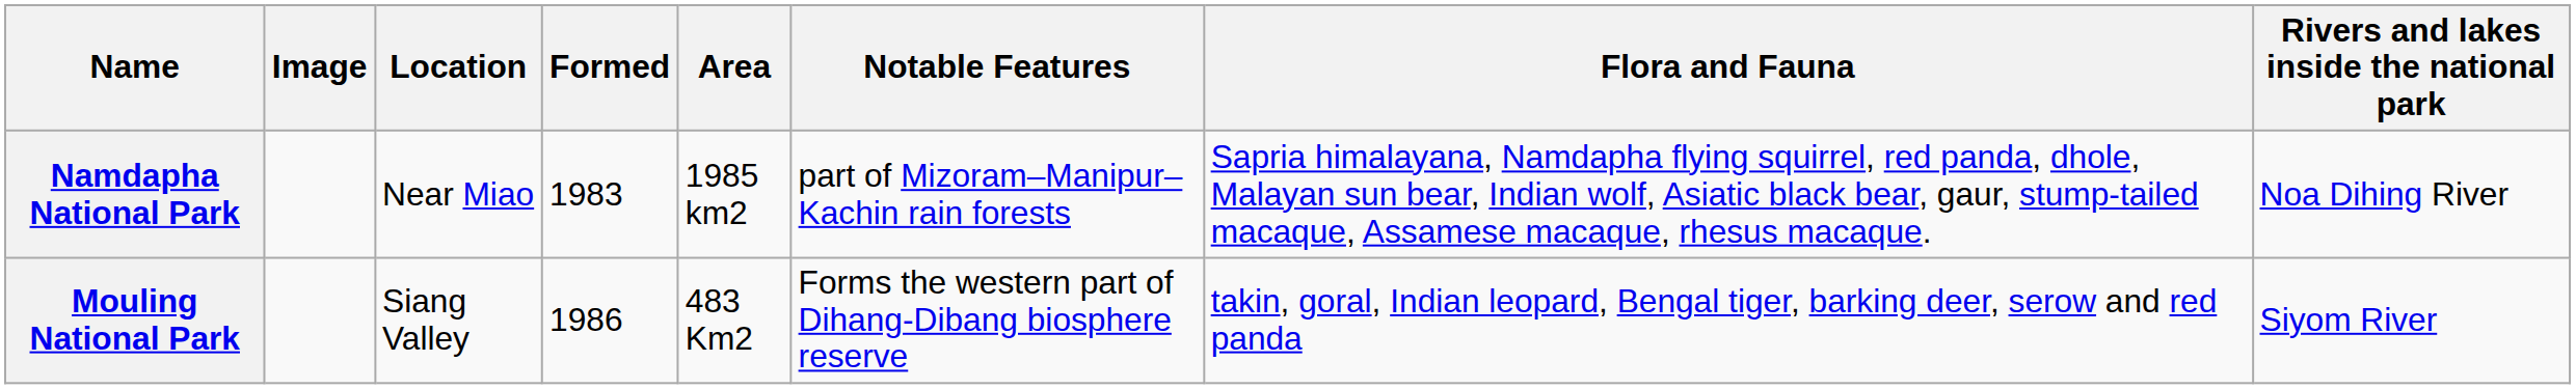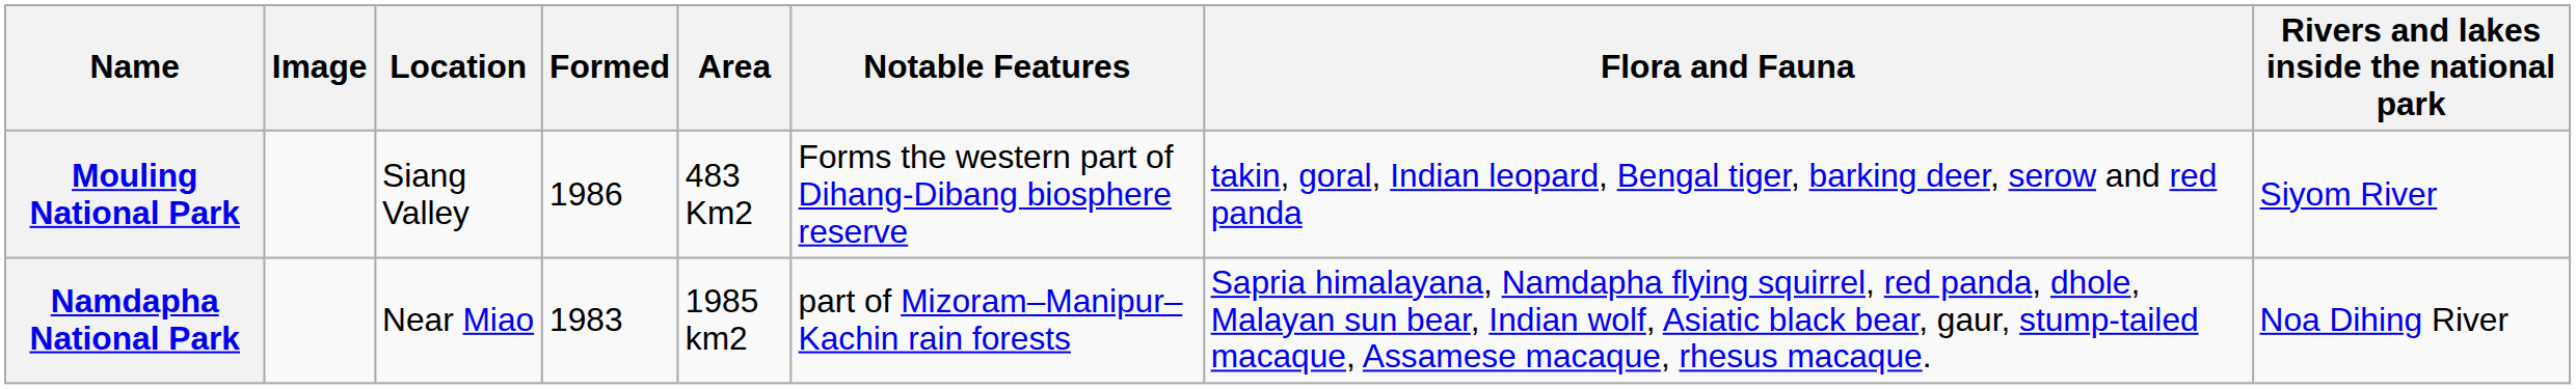rows swapped: Mouling National Park <-> Namdapha National Park
